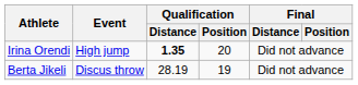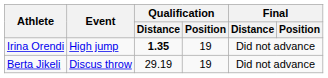Irina Orendi | Qualification / Position: 20 -> 19
Berta Jikeli | Qualification / Distance: 28.19 -> 29.19
